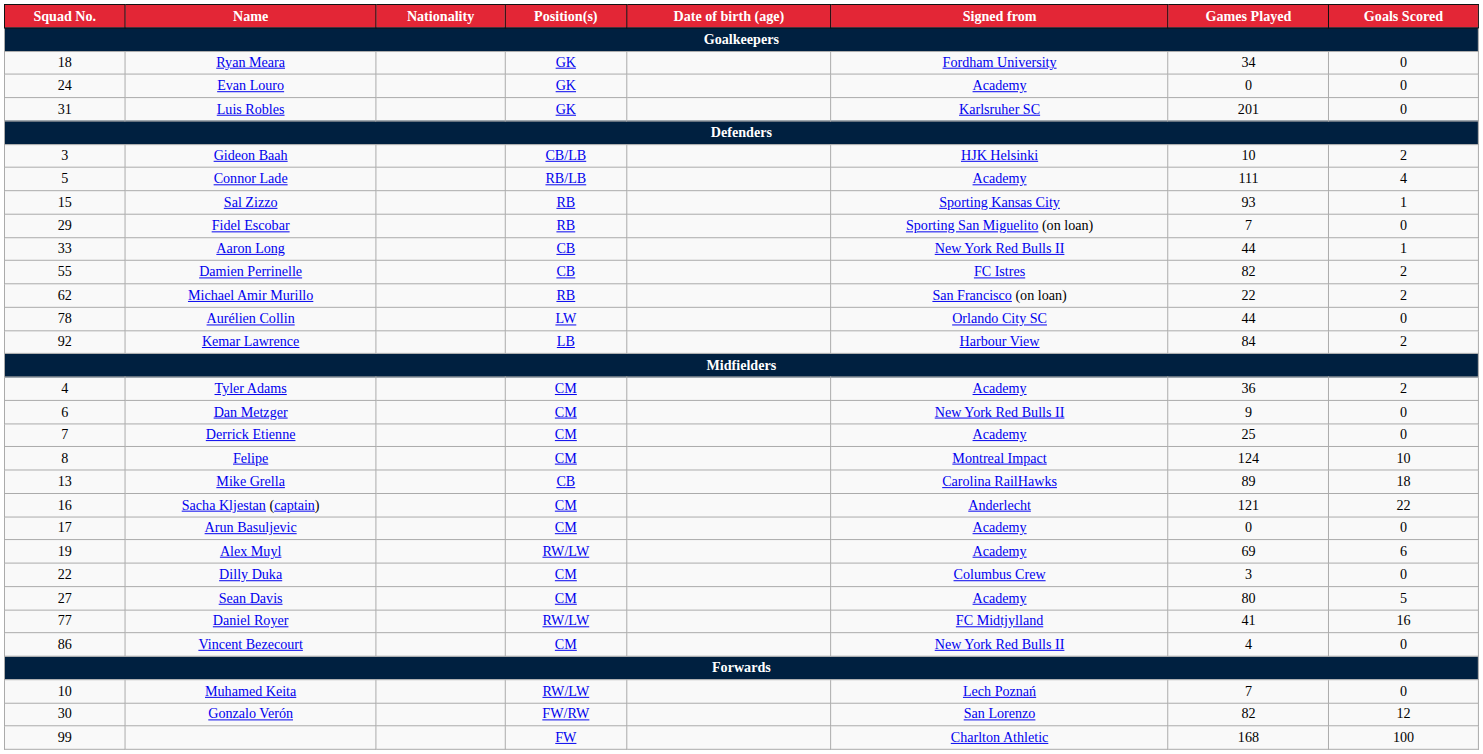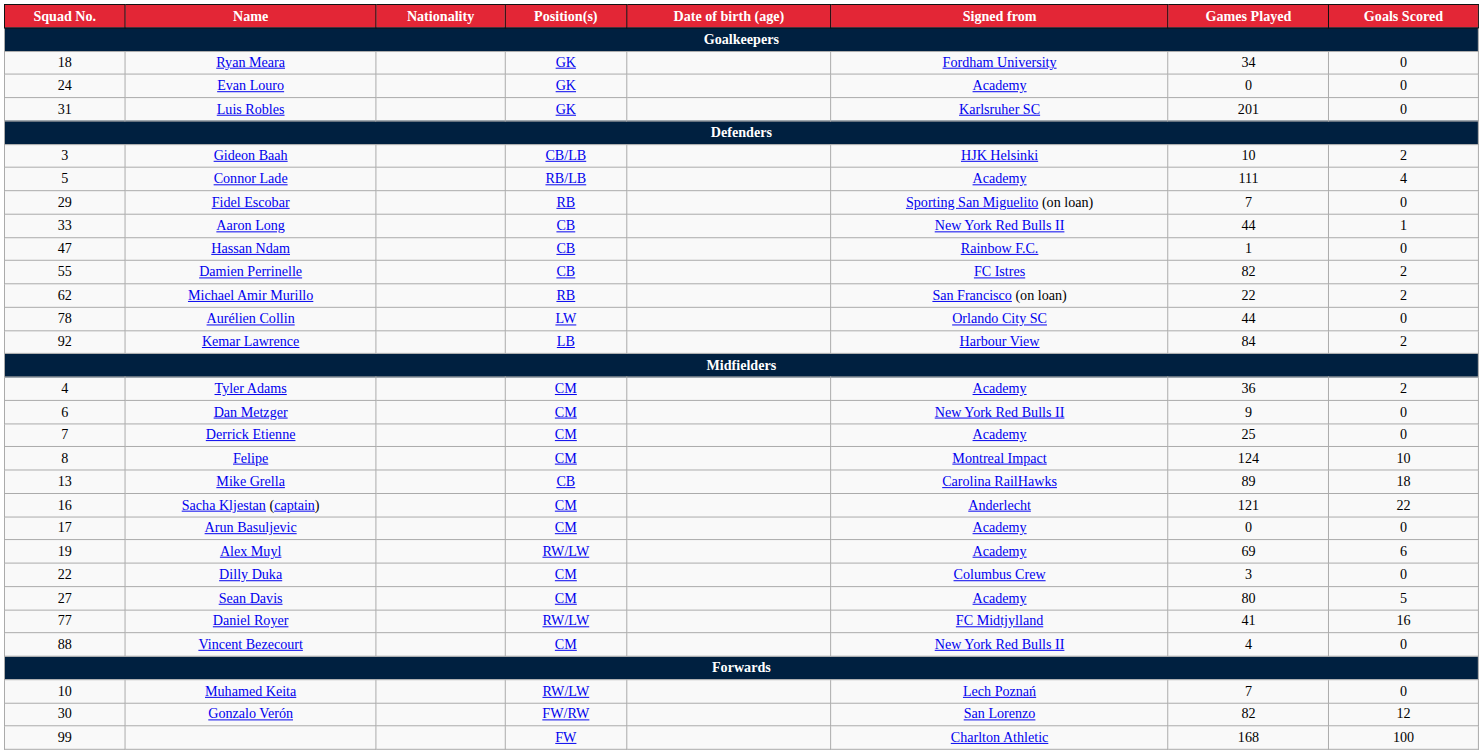- row: 15 | Sal Zizzo | RB | Sporting Kansas City | 93 | 1
+ row: 47 | Hassan Ndam | CB | Rainbow F.C. | 1 | 0
Vincent Bezecourt | Squad No.: 86 -> 88
